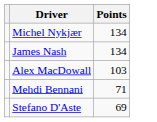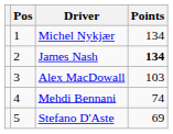+ column: Pos | 1 | 2 | 3 | 4 | 5
James Nash | Points: normal -> bold
Mehdi Bennani | Points: 71 -> 74
